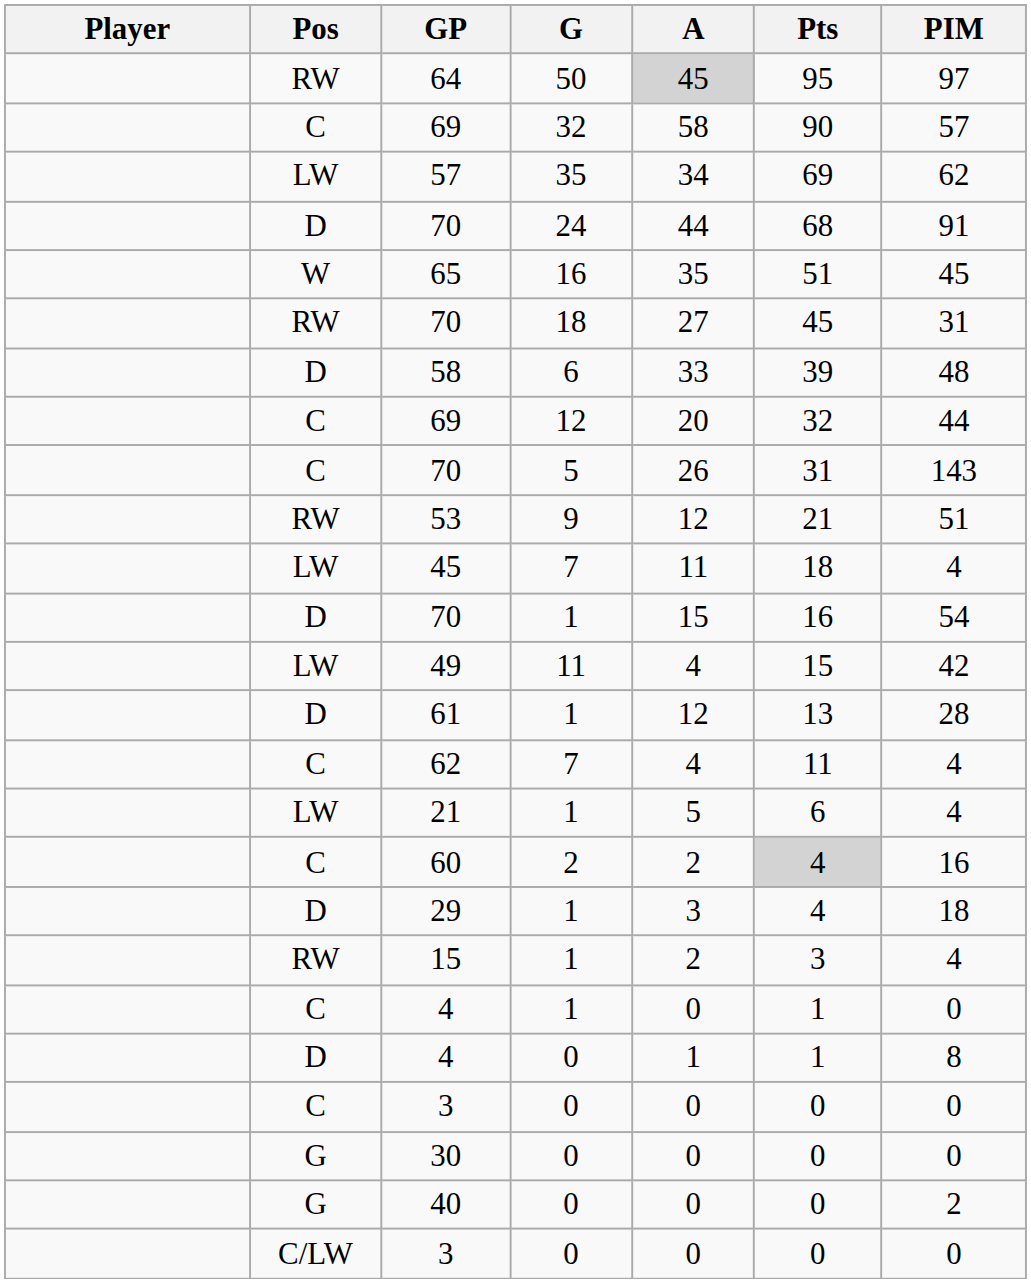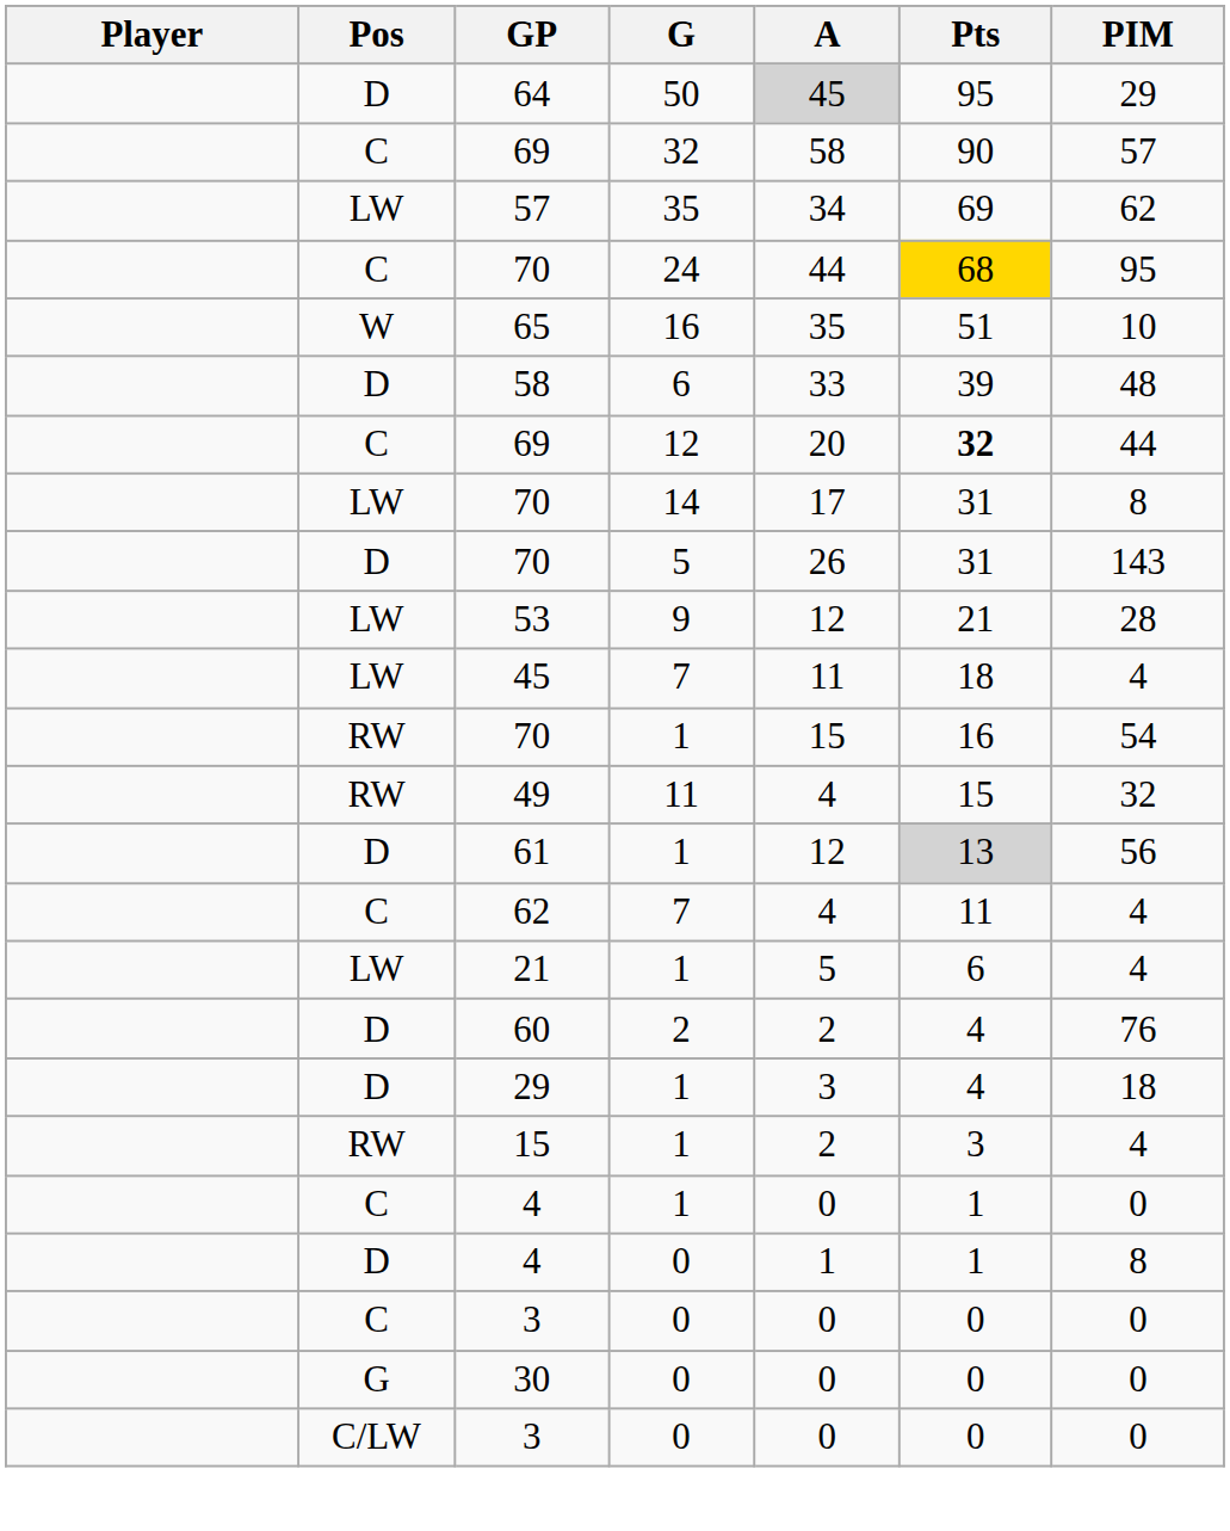64 | Pos: RW -> D
64 | PIM: 97 -> 29
70 / 24 | Pos: D -> C
70 / 24 | Pts: no background -> gold background
70 / 24 | PIM: 91 -> 95
65 | PIM: 45 -> 10
- row: RW | 70 | 18 | 27 | 45 | 31
69 / 12 | Pts: normal -> bold
+ row: LW | 70 | 14 | 17 | 31 | 8
70 / 5 | Pos: C -> D
53 | Pos: RW -> LW
53 | PIM: 51 -> 28
70 / 1 | Pos: D -> RW
49 | Pos: LW -> RW
49 | PIM: 42 -> 32
61 | Pts: no background -> lightgrey background
61 | PIM: 28 -> 56
60 | Pos: C -> D
60 | Pts: lightgrey background -> no background
60 | PIM: 16 -> 76
- row: G | 40 | 0 | 0 | 0 | 2
